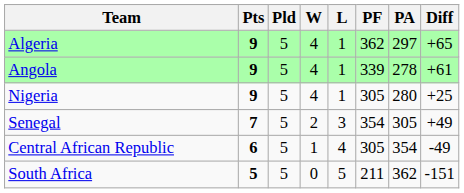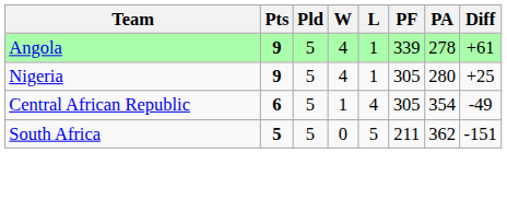- row: Algeria | 9 | 5 | 4 | 1 | 362 | 297 | +65
- row: Senegal | 7 | 5 | 2 | 3 | 354 | 305 | +49
